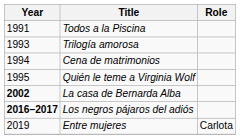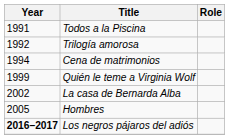Trilogía amorosa | Year: 1993 -> 1992
Quién le teme a Virginia Wolf | Year: 1995 -> 1999
La casa de Bernarda Alba | Year: bold -> normal
+ row: 2005 | Hombres
- row: 2019 | Entre mujeres | Carlota
